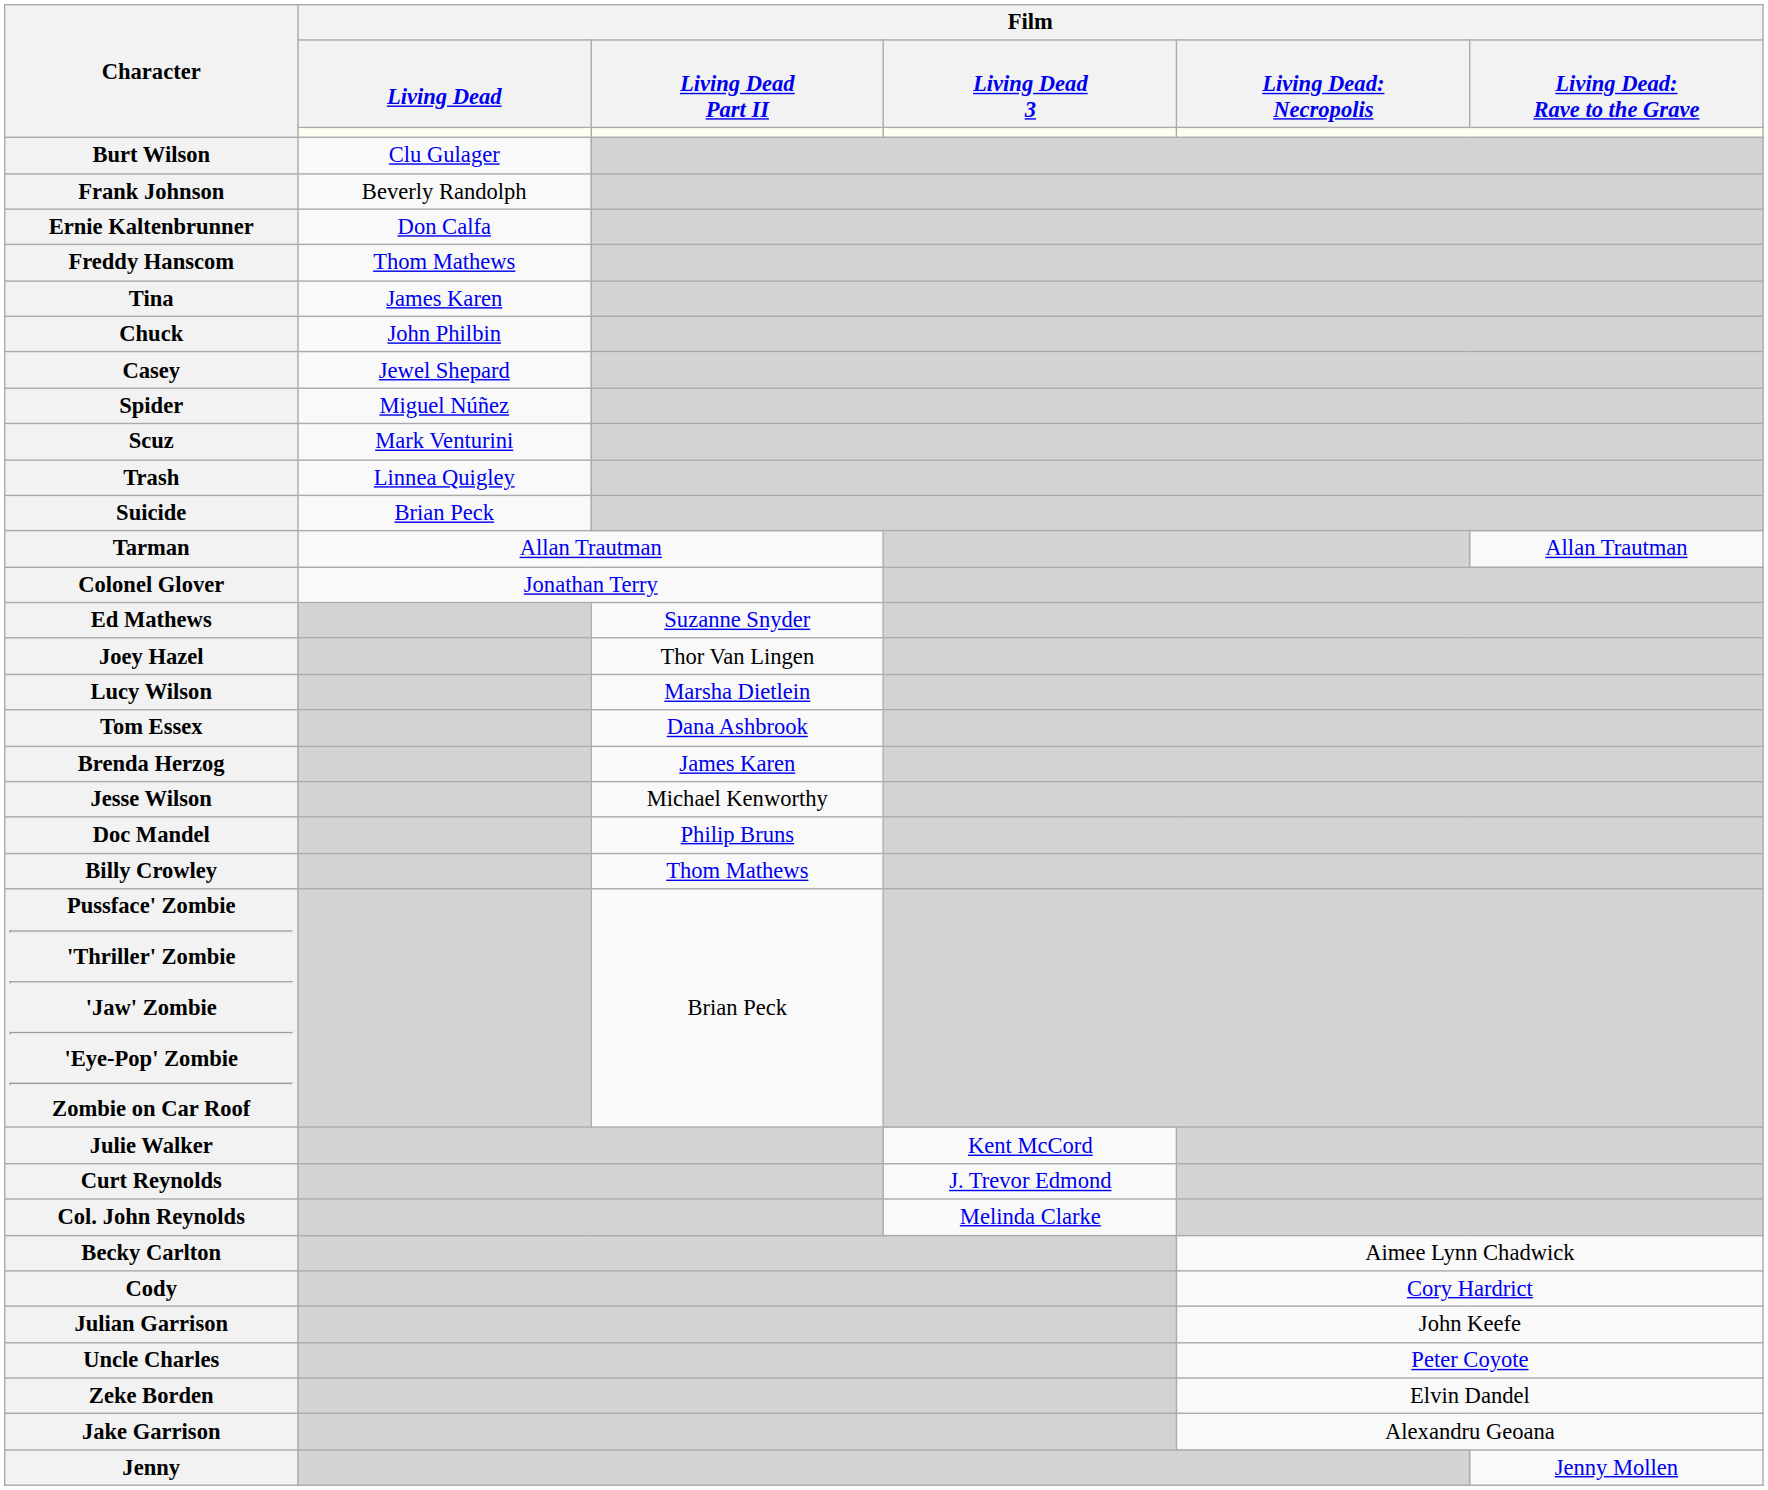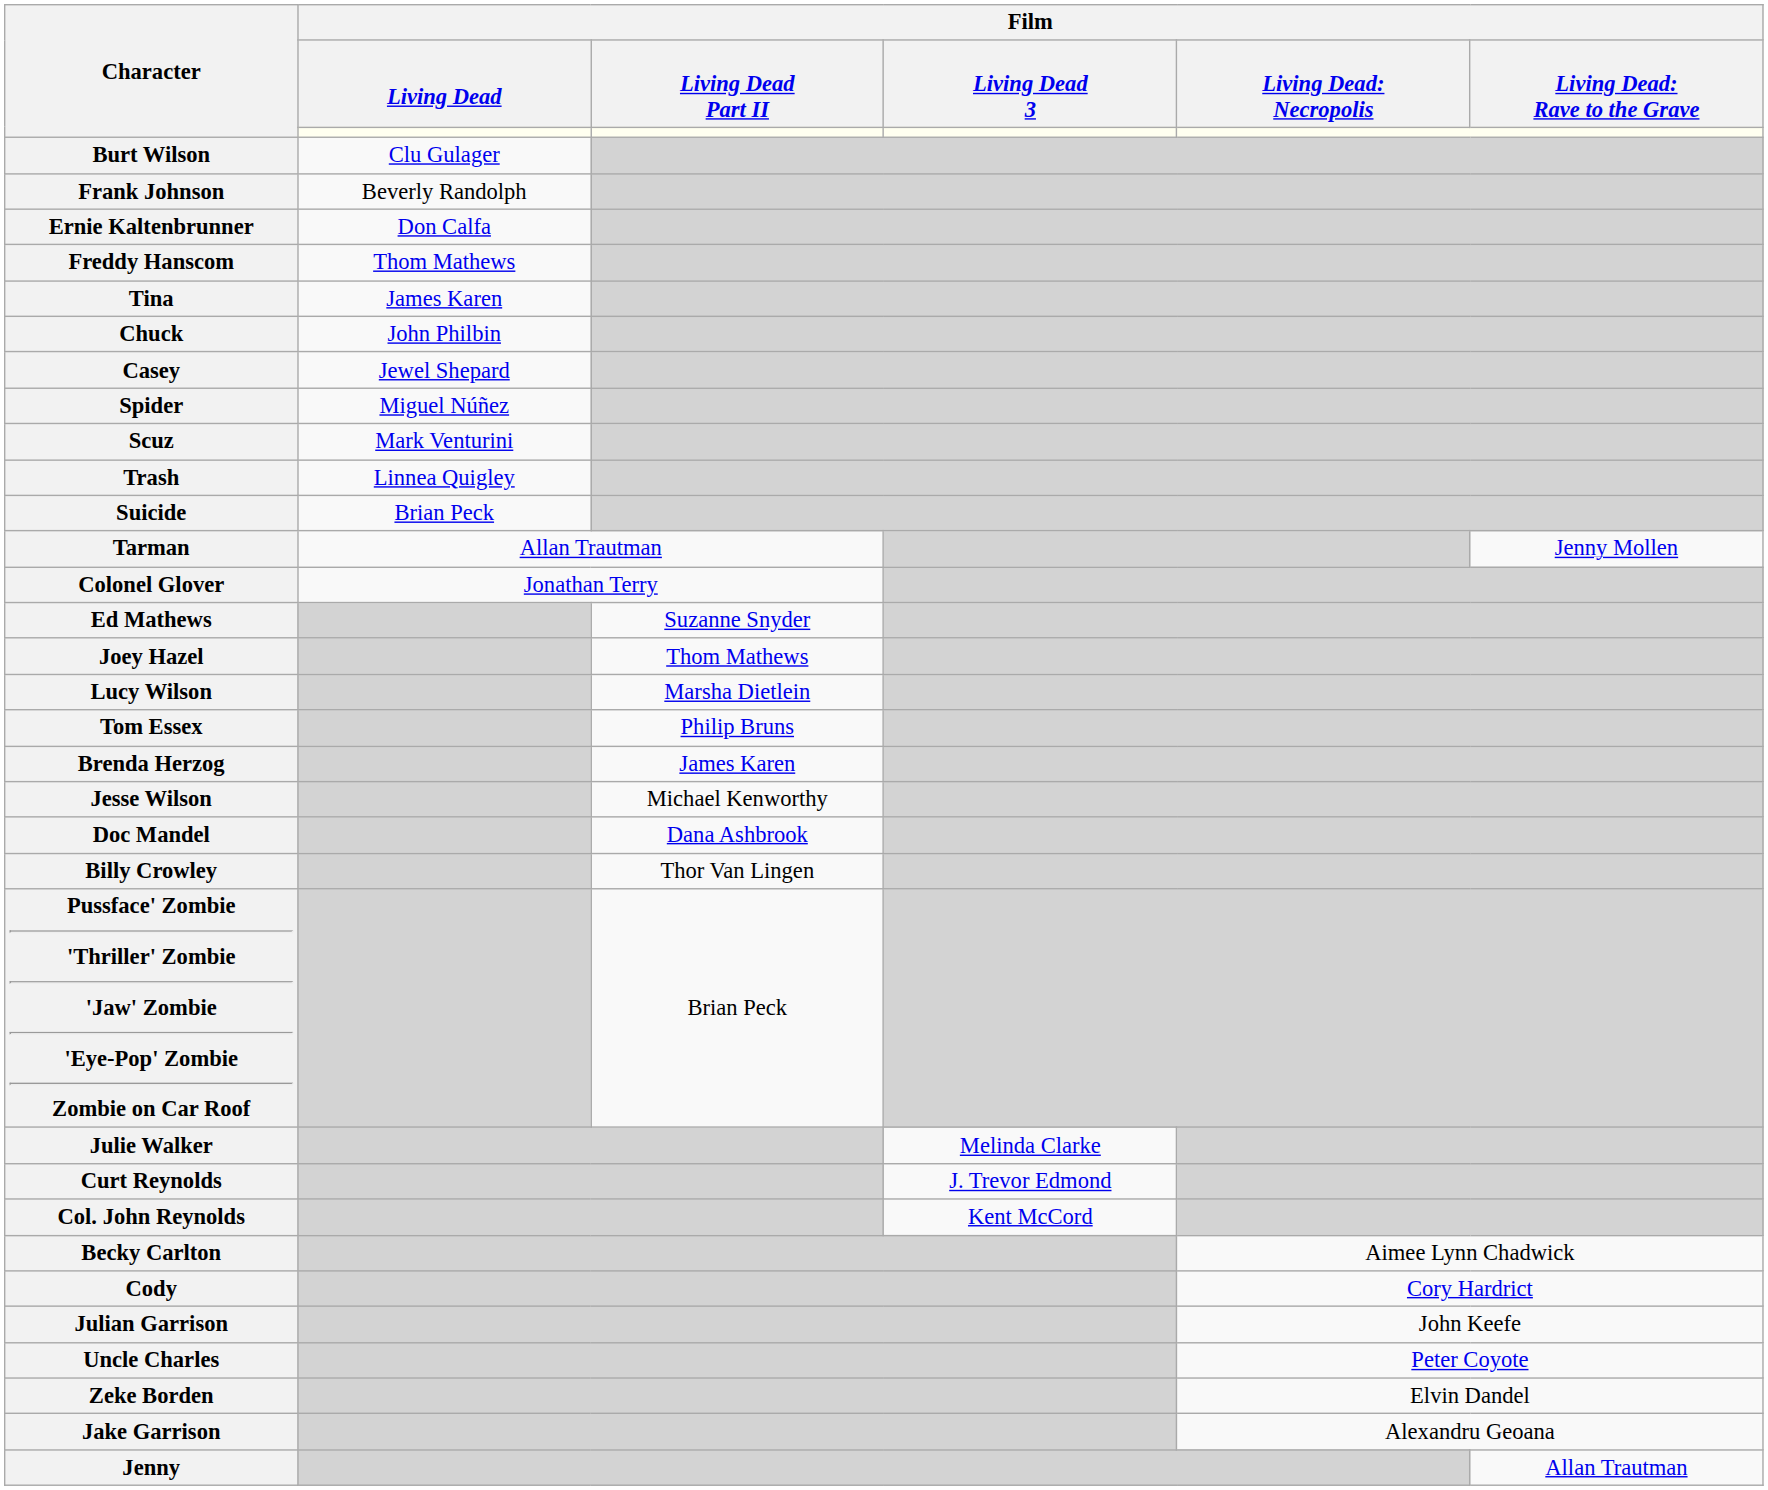Tarman | column 6: Allan Trautman -> Jenny Mollen
Joey Hazel | Film / Living Dead Part II: Thor Van Lingen -> Thom Mathews
Tom Essex | Film / Living Dead Part II: Dana Ashbrook -> Philip Bruns
Doc Mandel | Film / Living Dead Part II: Philip Bruns -> Dana Ashbrook
Billy Crowley | Film / Living Dead Part II: Thom Mathews -> Thor Van Lingen
Julie Walker | Film / Living Dead 3: Kent McCord -> Melinda Clarke
Col. John Reynolds | Film / Living Dead 3: Melinda Clarke -> Kent McCord
Jenny | column 6: Jenny Mollen -> Allan Trautman
